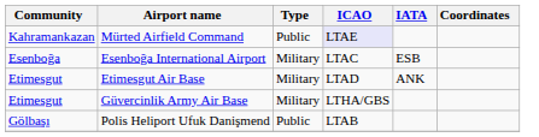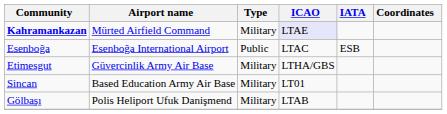Mürted Airfield Command | Community: normal -> bold
Mürted Airfield Command | Type: Public -> Military
Esenboğa International Airport | Type: Military -> Public
- row: Etimesgut | Etimesgut Air Base | Military | LTAD | ANK
+ row: Sincan | Based Education Army Air Base | Military | LT01
Polis Heliport Ufuk Danişmend | Type: Public -> Military
